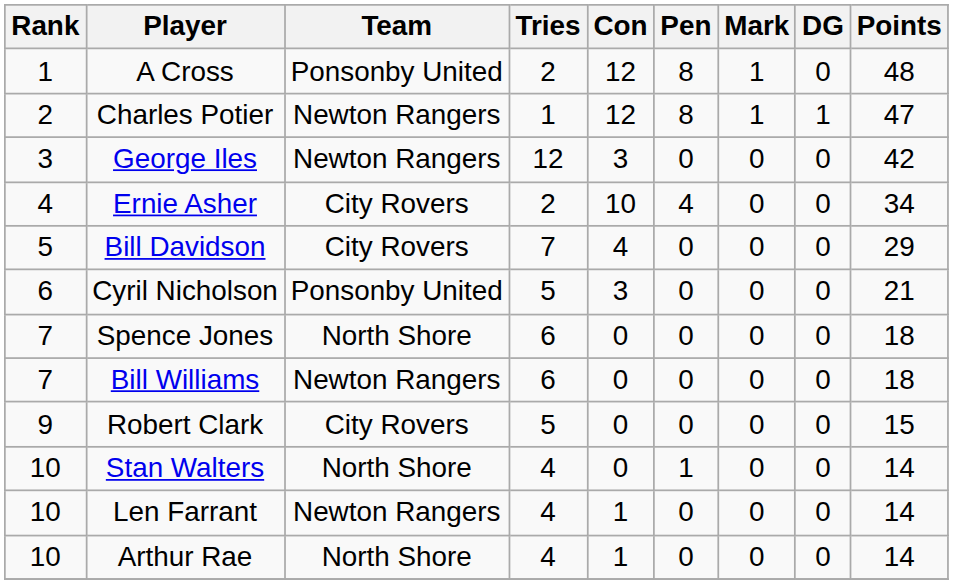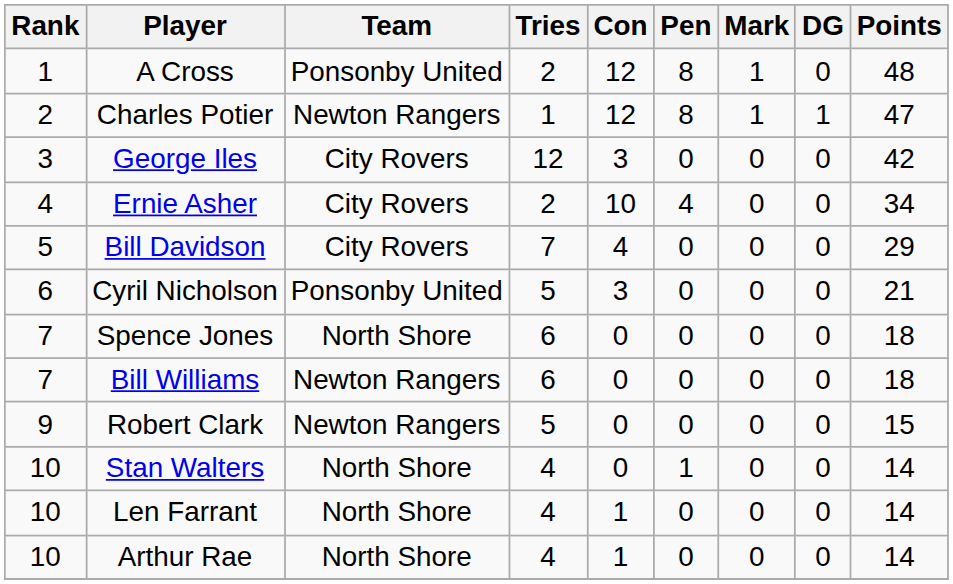George Iles | Team: Newton Rangers -> City Rovers
Robert Clark | Team: City Rovers -> Newton Rangers
Len Farrant | Team: Newton Rangers -> North Shore
